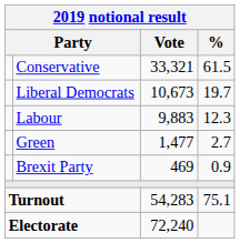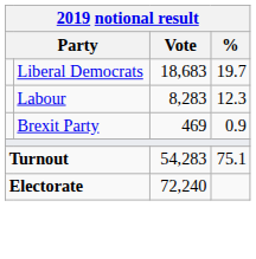- row: Conservative | 33,321 | 61.5
Liberal Democrats | Vote: 10,673 -> 18,683
Labour | Vote: 9,883 -> 8,283
- row: Green | 1,477 | 2.7
